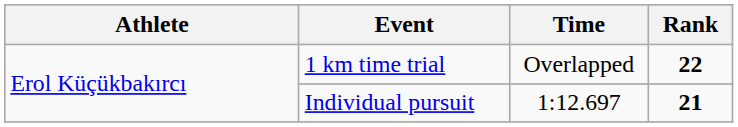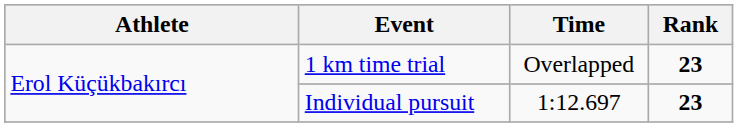1 km time trial | Rank: 22 -> 23
Individual pursuit | Rank: 21 -> 23
